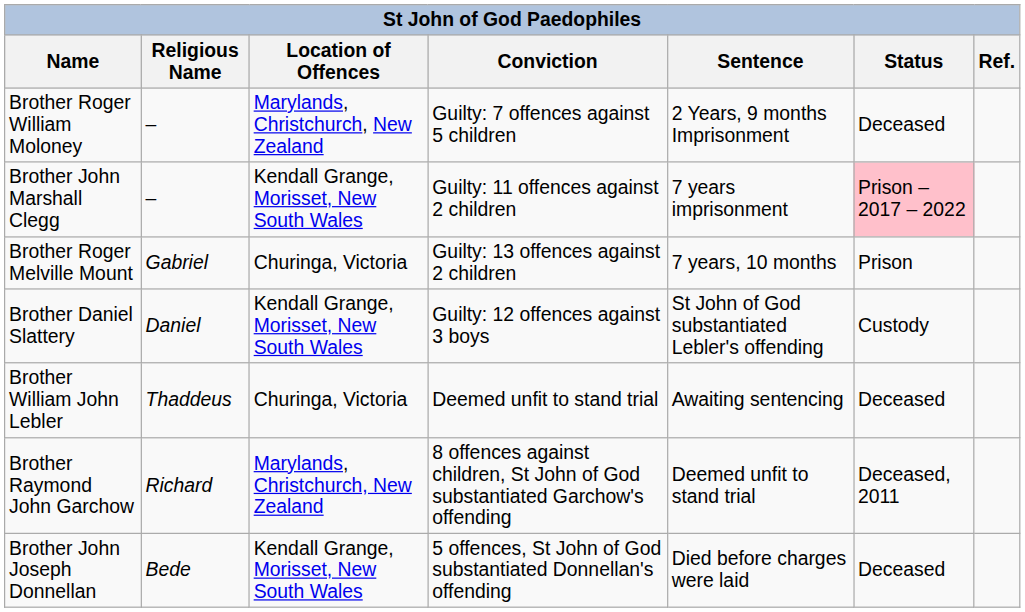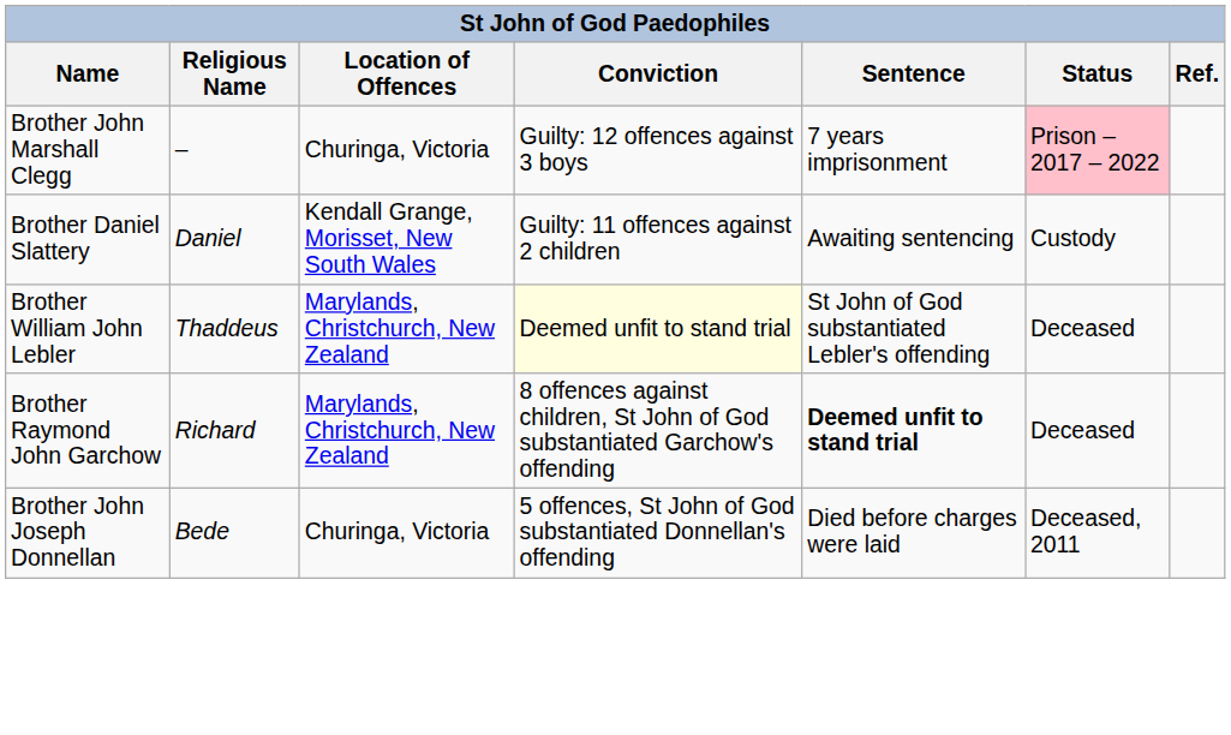- row: Brother Roger William Moloney | – | Marylands, Christchurch, New Zealand | Guilty: 7 offences against 5 children | 2 Years, 9 months Imprisonment | Deceased
Brother John Marshall Clegg | Location of Offences: Kendall Grange, Morisset, New South Wales -> Churinga, Victoria
Brother John Marshall Clegg | Conviction: Guilty: 11 offences against 2 children -> Guilty: 12 offences against 3 boys
- row: Brother Roger Melville Mount | Gabriel | Churinga, Victoria | Guilty: 13 offences against 2 children | 7 years, 10 months | Prison
Brother Daniel Slattery | Conviction: Guilty: 12 offences against 3 boys -> Guilty: 11 offences against 2 children
Brother Daniel Slattery | Sentence: St John of God substantiated Lebler's offending -> Awaiting sentencing
Brother William John Lebler | Location of Offences: Churinga, Victoria -> Marylands, Christchurch, New Zealand
Brother William John Lebler | Conviction: no background -> lightyellow background
Brother William John Lebler | Sentence: Awaiting sentencing -> St John of God substantiated Lebler's offending
Brother Raymond John Garchow | Sentence: normal -> bold
Brother Raymond John Garchow | Status: Deceased, 2011 -> Deceased
Brother John Joseph Donnellan | Location of Offences: Kendall Grange, Morisset, New South Wales -> Churinga, Victoria
Brother John Joseph Donnellan | Status: Deceased -> Deceased, 2011
